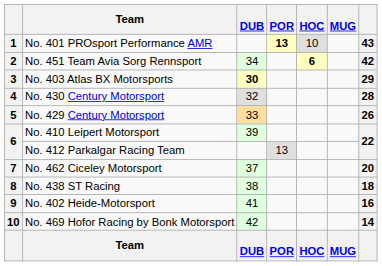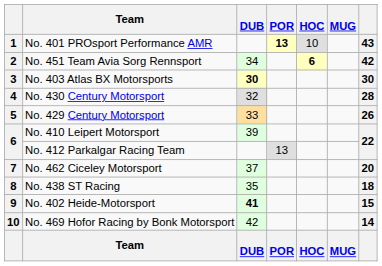No. 403 Atlas BX Motorsports | column 7: 29 -> 30
No. 438 ST Racing | DUB: 38 -> 35
No. 402 Heide-Motorsport | DUB: normal -> bold
No. 402 Heide-Motorsport | column 7: 16 -> 15
